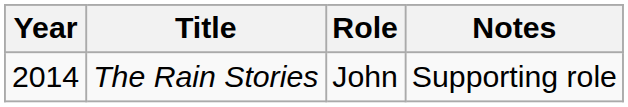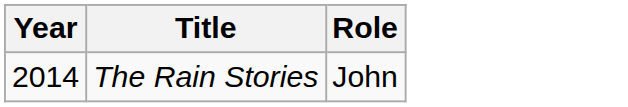- column: Notes | Supporting role
